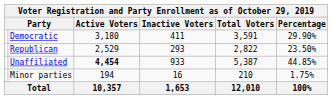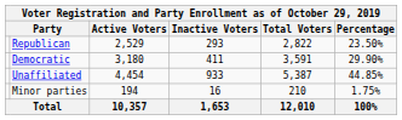rows swapped: Democratic <-> Republican
Unaffiliated | Active Voters: bold -> normal
